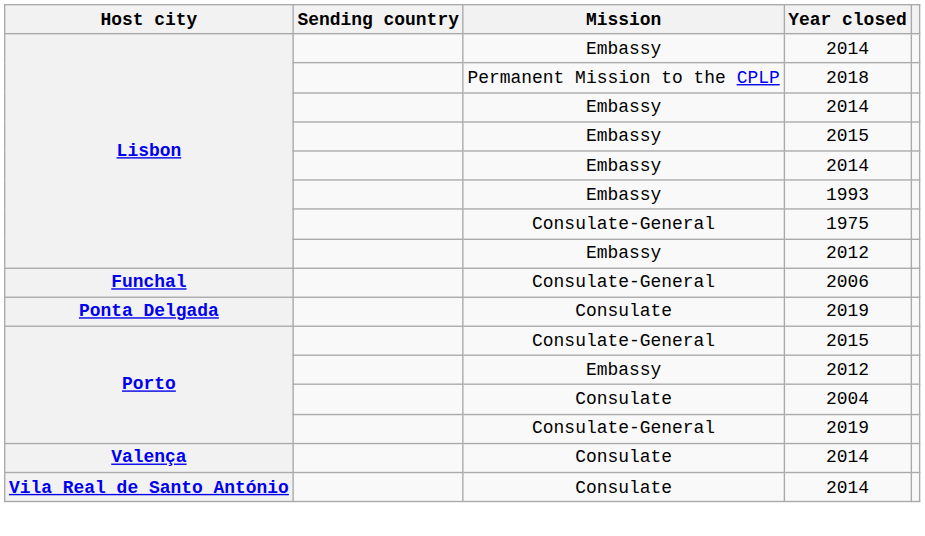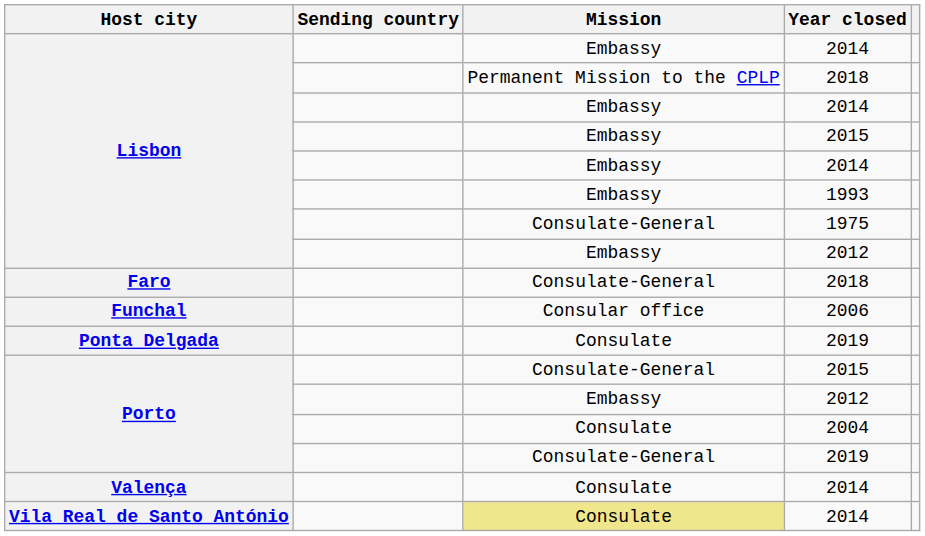+ row: Faro | Consulate-General | 2018
2006 | Mission: Consulate-General -> Consular office
Vila Real de Santo António / 2014 | Mission: no background -> khaki background
